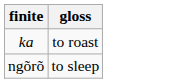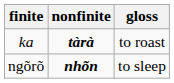+ column: nonfinite | tàrà | nhõn
